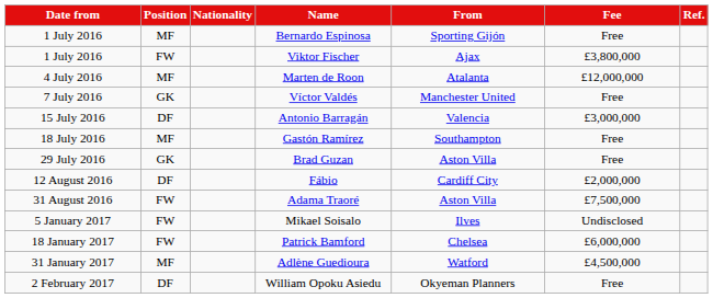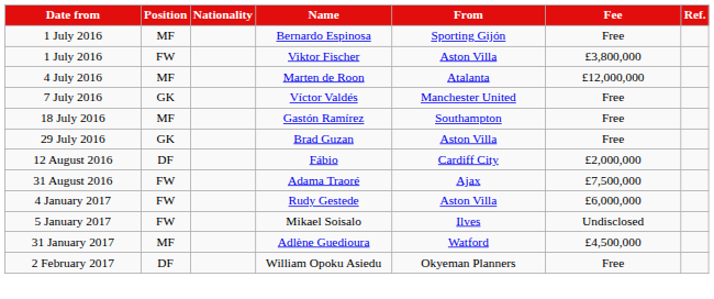Viktor Fischer | From: Ajax -> Aston Villa
- row: 15 July 2016 | DF | Antonio Barragán | Valencia | £3,000,000
Adama Traoré | From: Aston Villa -> Ajax
+ row: 4 January 2017 | FW | Rudy Gestede | Aston Villa | £6,000,000
- row: 18 January 2017 | FW | Patrick Bamford | Chelsea | £6,000,000
